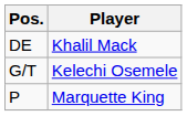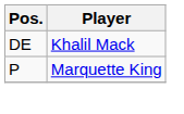- row: G/T | Kelechi Osemele
